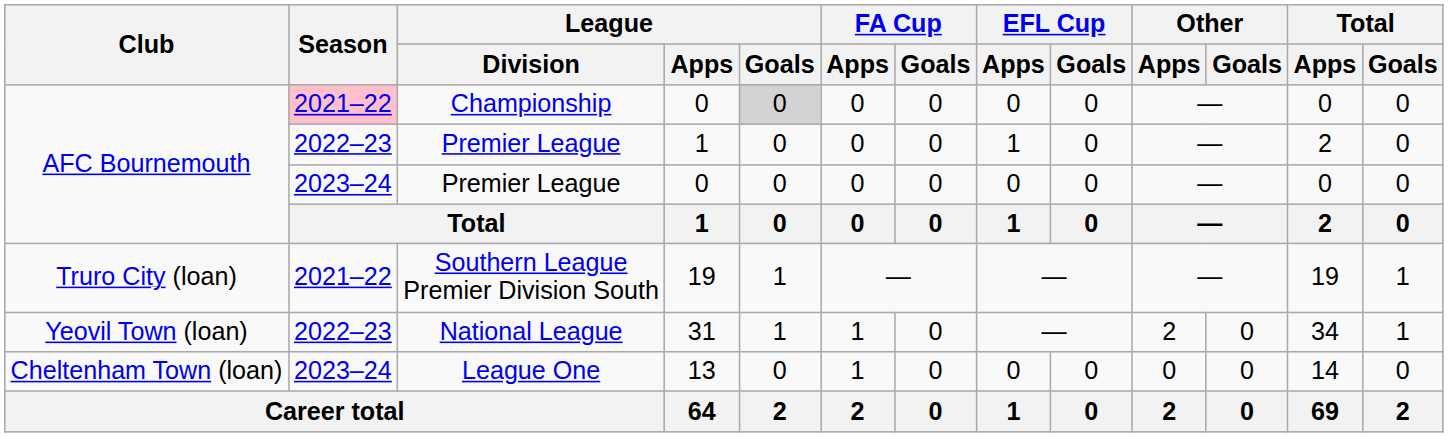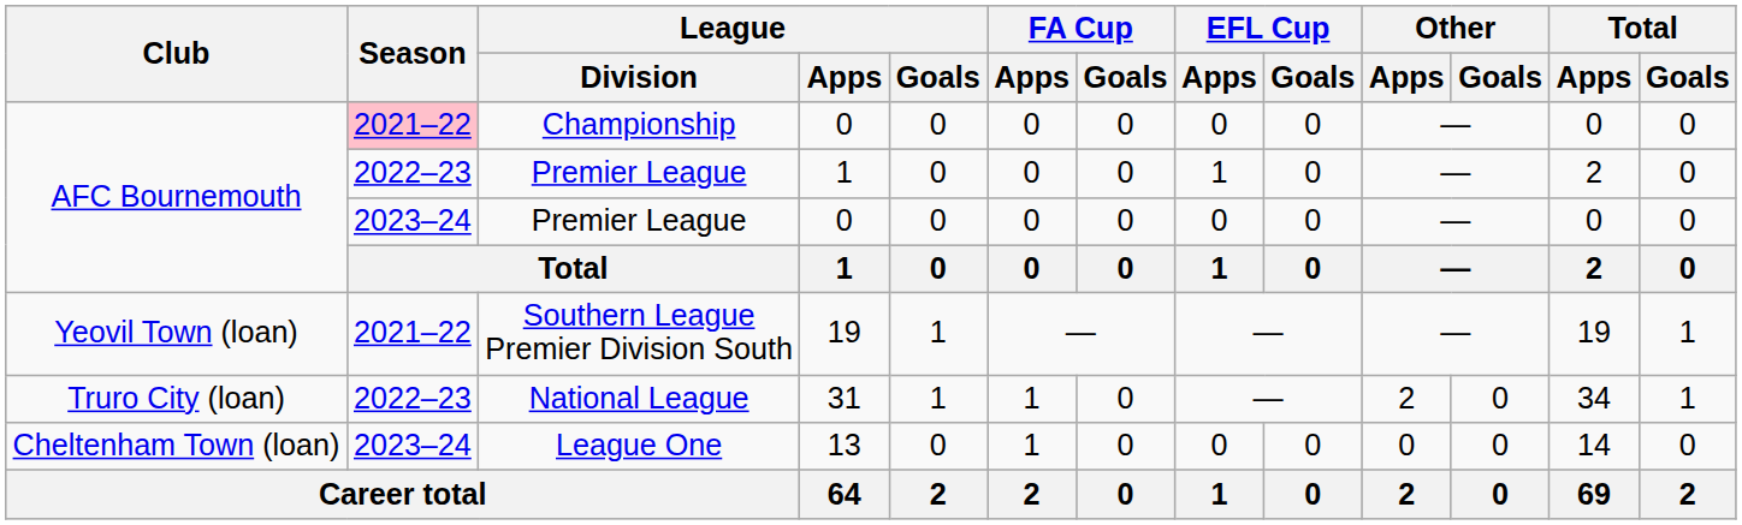Championship | League / Goals: lightgrey background -> no background
Southern League Premier Division South | Club: Truro City (loan) -> Yeovil Town (loan)
National League | Club: Yeovil Town (loan) -> Truro City (loan)
